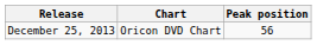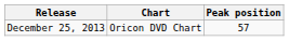December 25, 2013 | Peak position: 56 -> 57
